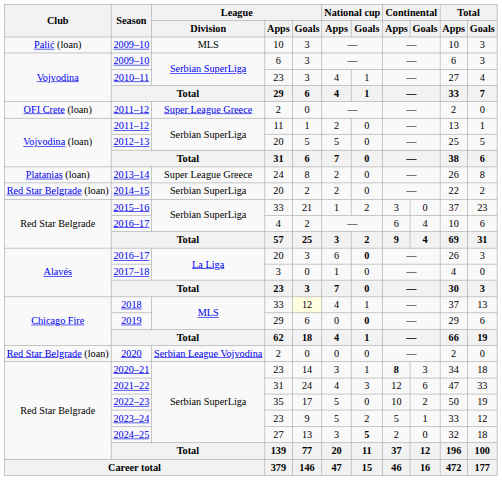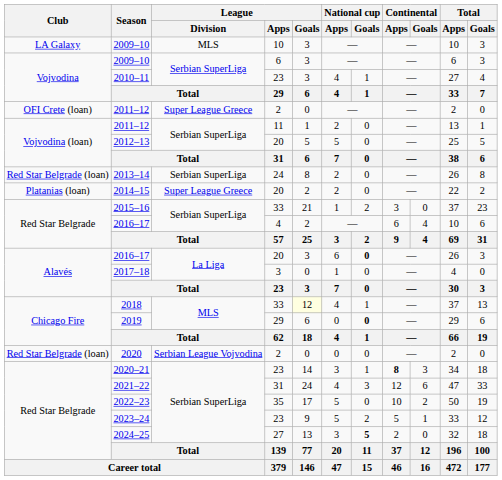2009–10 / 10 | Club: Palić (loan) -> LA Galaxy
2013–14 | Club: Platanias (loan) -> Red Star Belgrade (loan)
2013–14 | League / Division: Super League Greece -> Serbian SuperLiga
2014–15 | Club: Red Star Belgrade (loan) -> Platanias (loan)
2014–15 | League / Division: Serbian SuperLiga -> Super League Greece
